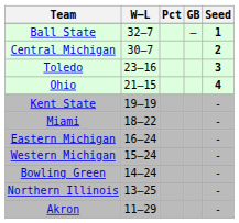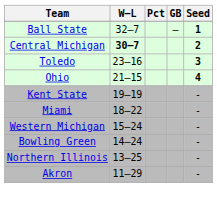Central Michigan | W–L: normal -> bold
- row: Eastern Michigan | 16–24 | -
